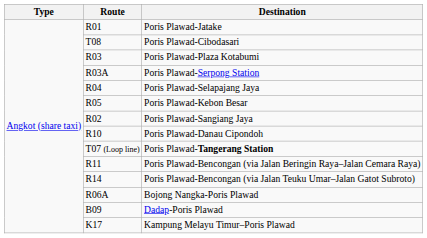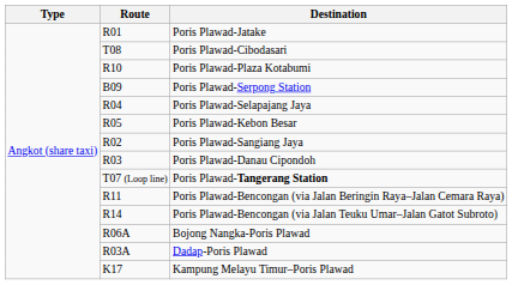Poris Plawad-Plaza Kotabumi | Route: R03 -> R10
Poris Plawad-Serpong Station | Route: R03A -> B09
Poris Plawad-Danau Cipondoh | Route: R10 -> R03
Dadap-Poris Plawad | Route: B09 -> R03A
